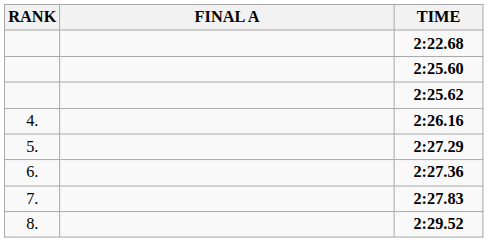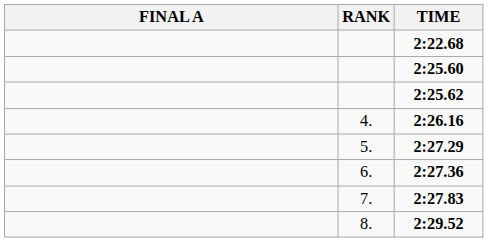columns swapped: RANK <-> FINAL A
